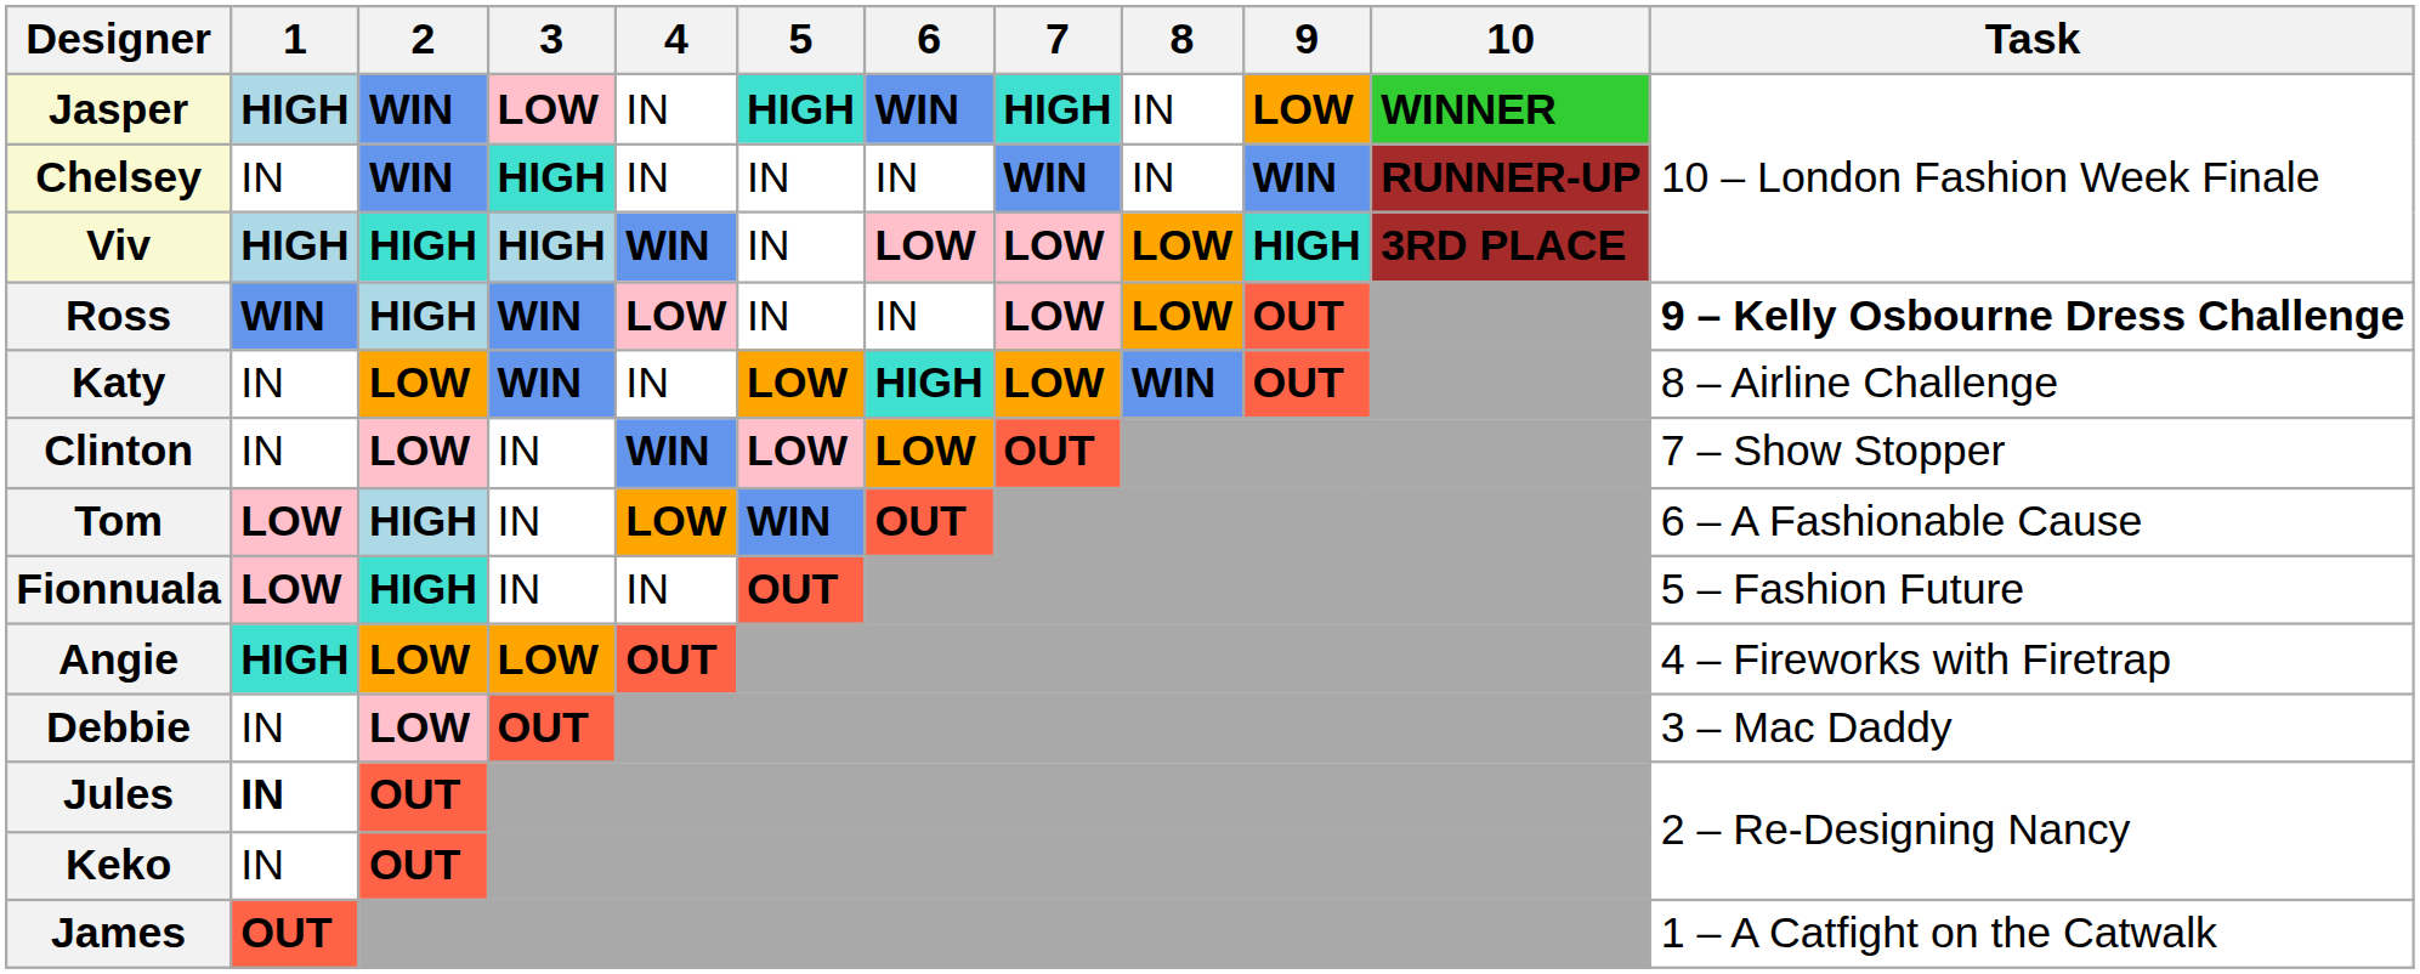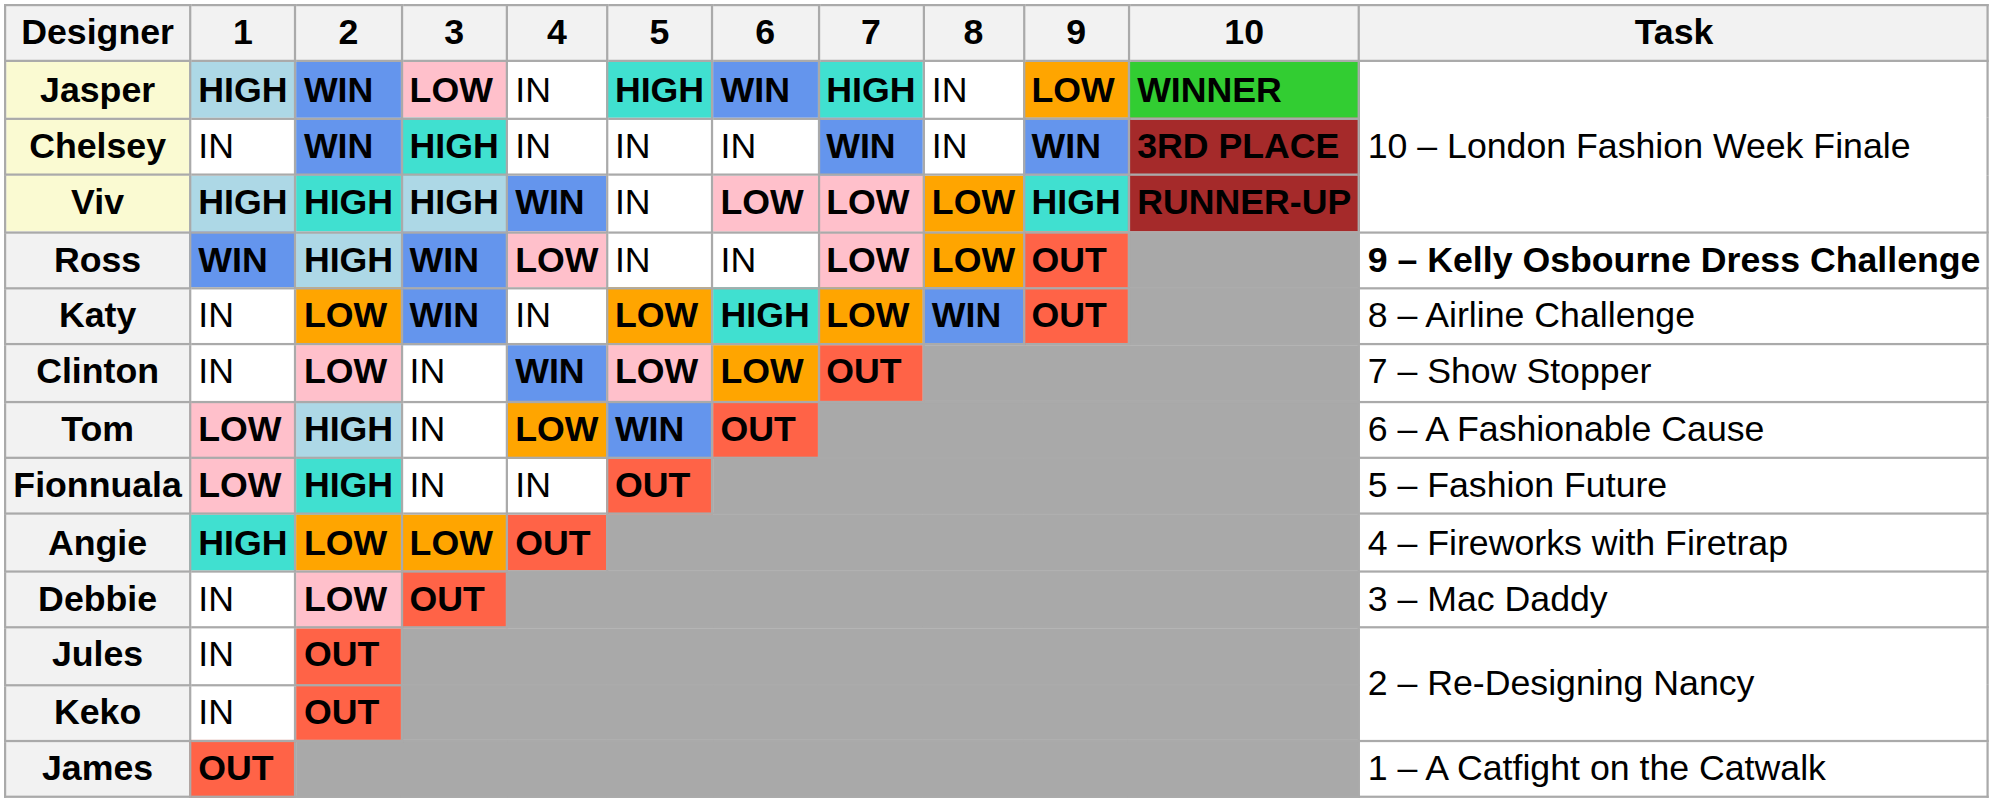Chelsey | 10: RUNNER-UP -> 3RD PLACE
Viv | 10: 3RD PLACE -> RUNNER-UP
Jules | 1: bold -> normal
